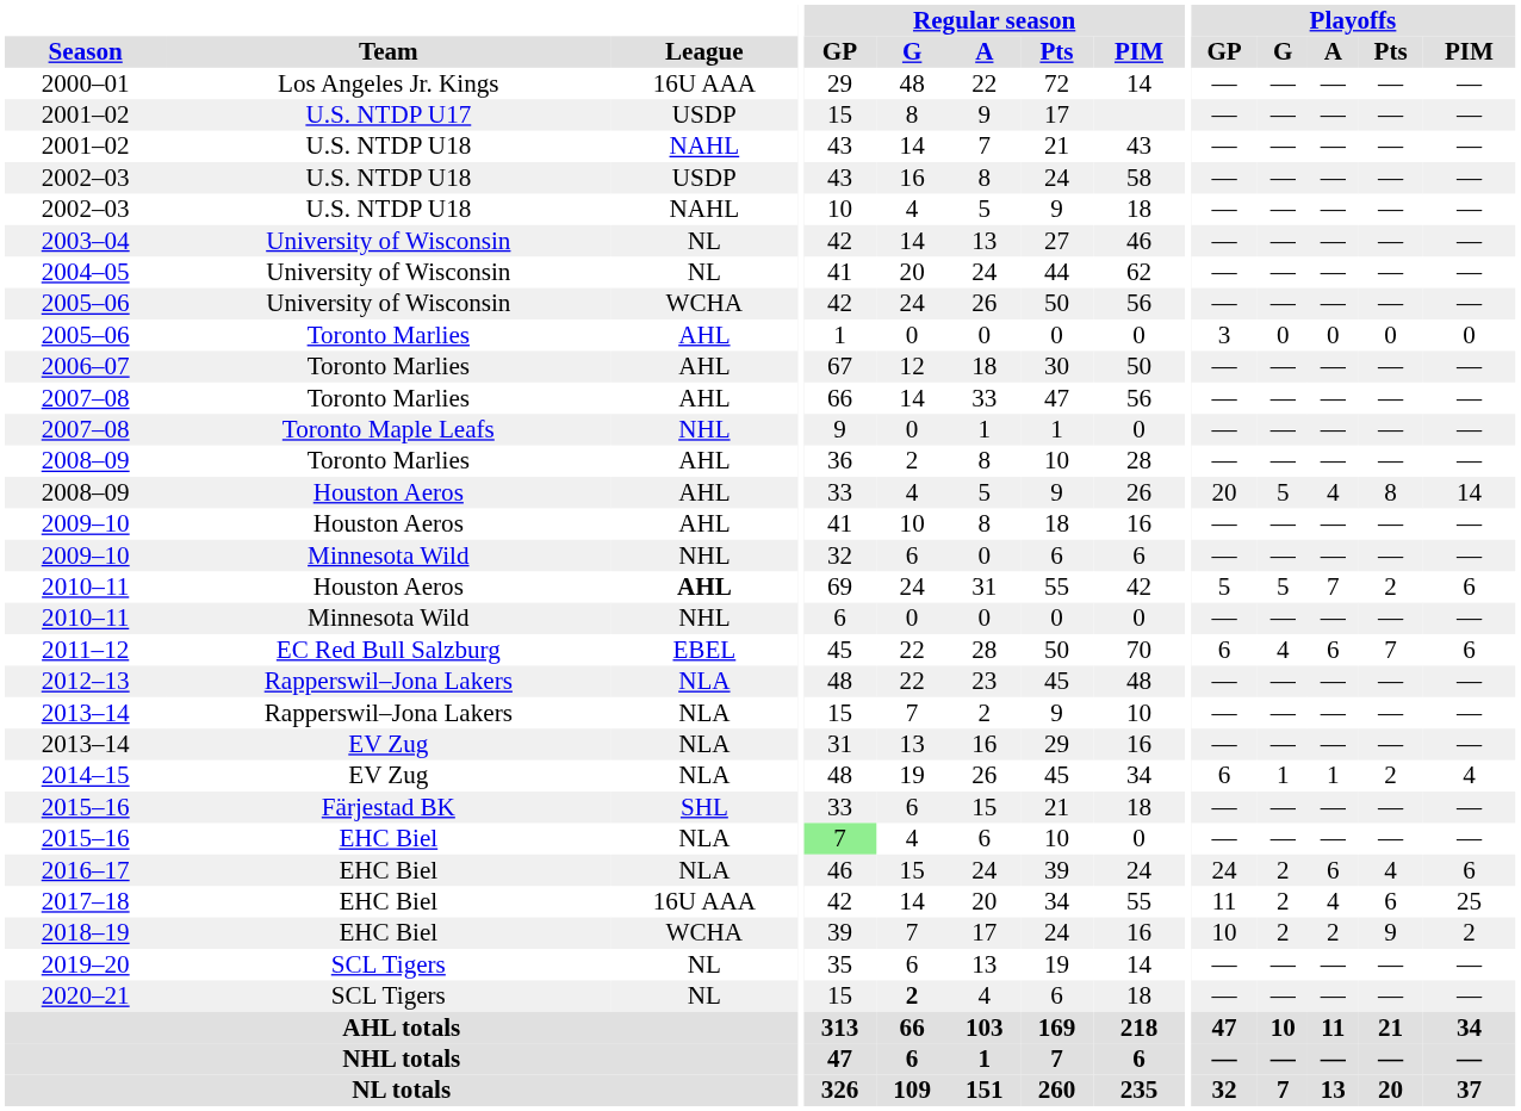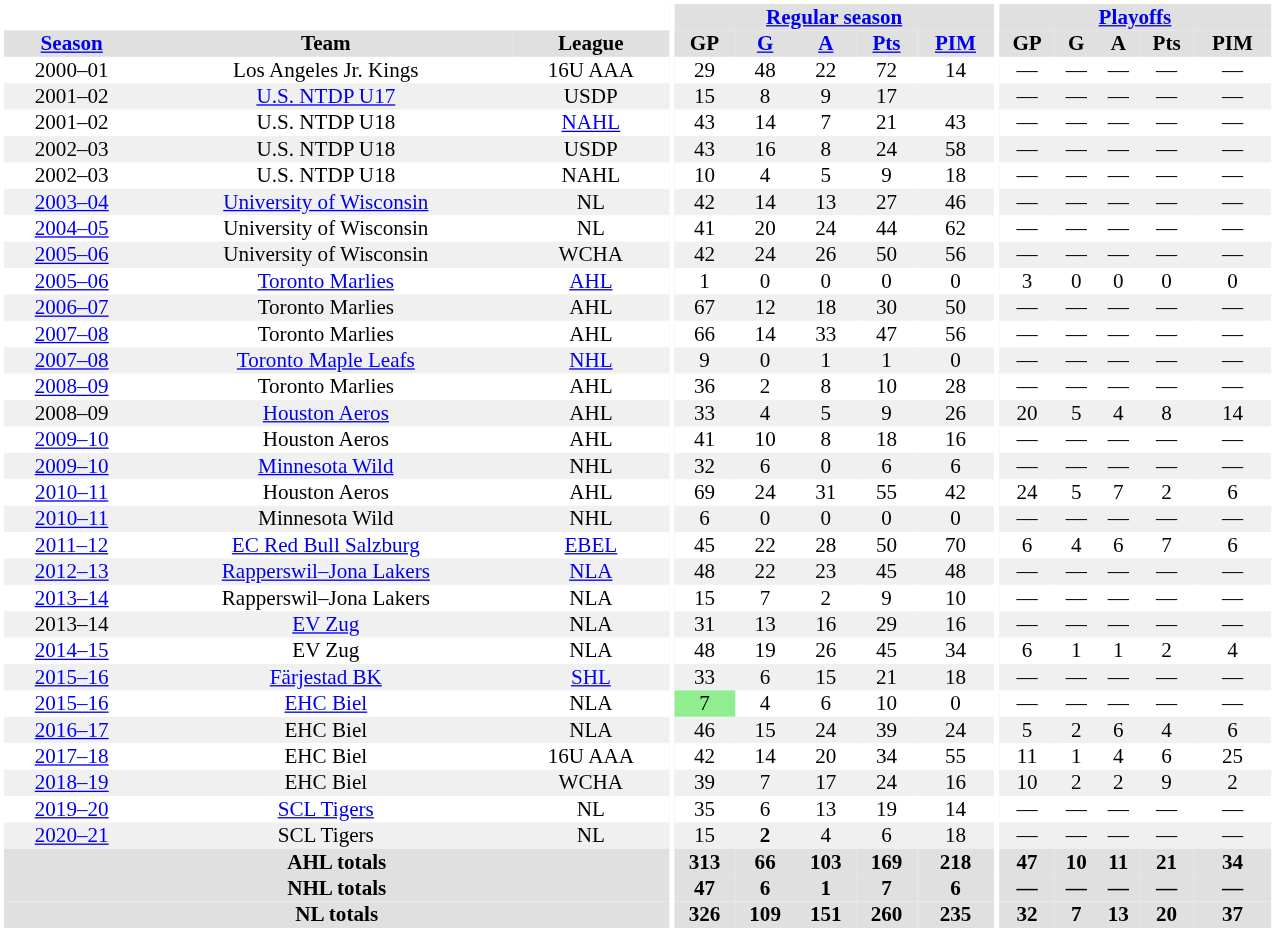2010–11 / Houston Aeros | League: bold -> normal
2010–11 / Houston Aeros | Playoffs / GP: 5 -> 24
2016–17 | Playoffs / GP: 24 -> 5
2017–18 | Playoffs / G: 2 -> 1
